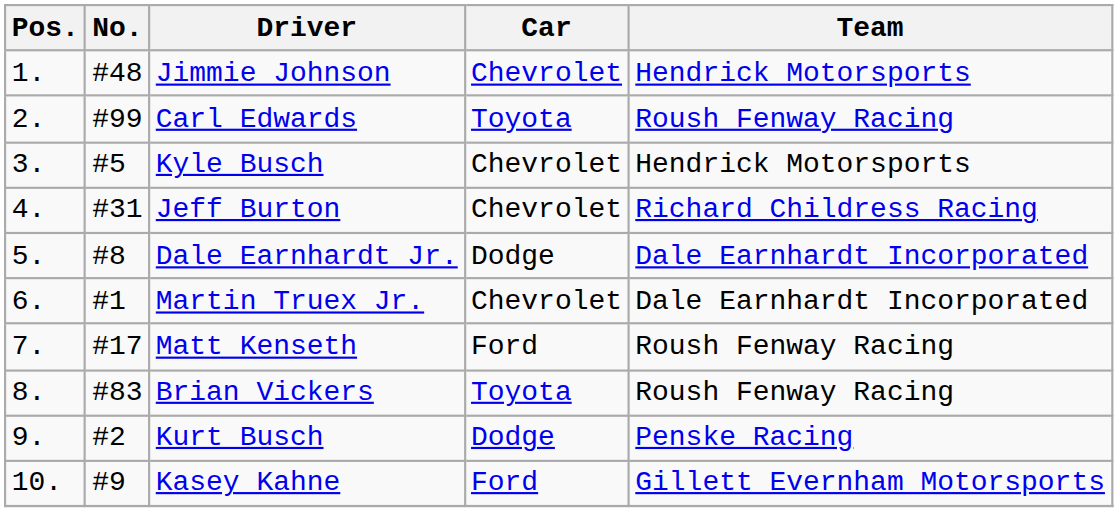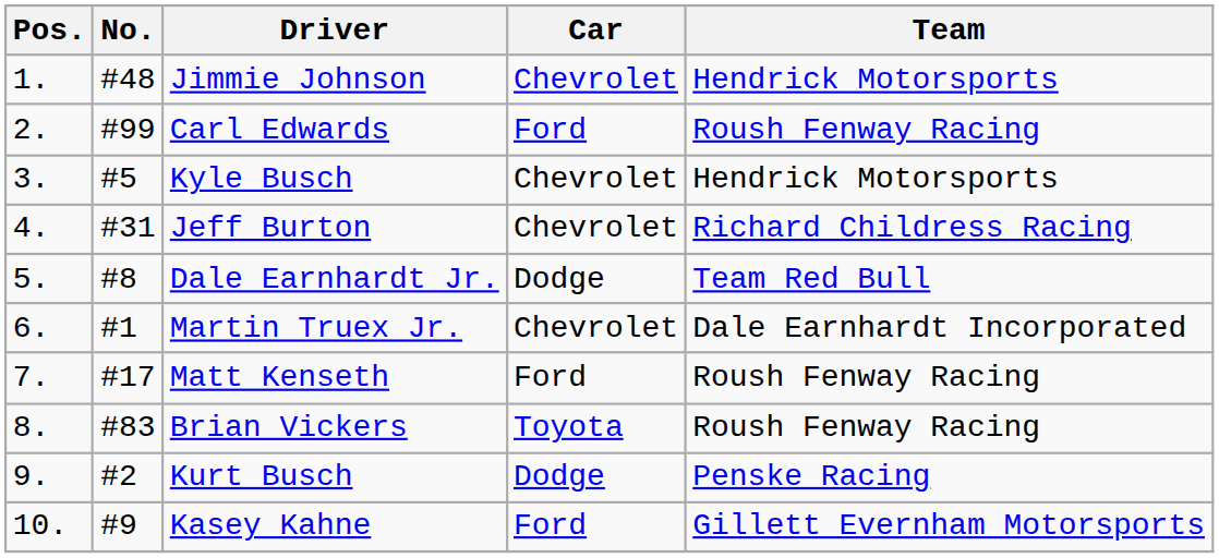Carl Edwards | Car: Toyota -> Ford
Dale Earnhardt Jr. | Team: Dale Earnhardt Incorporated -> Team Red Bull
